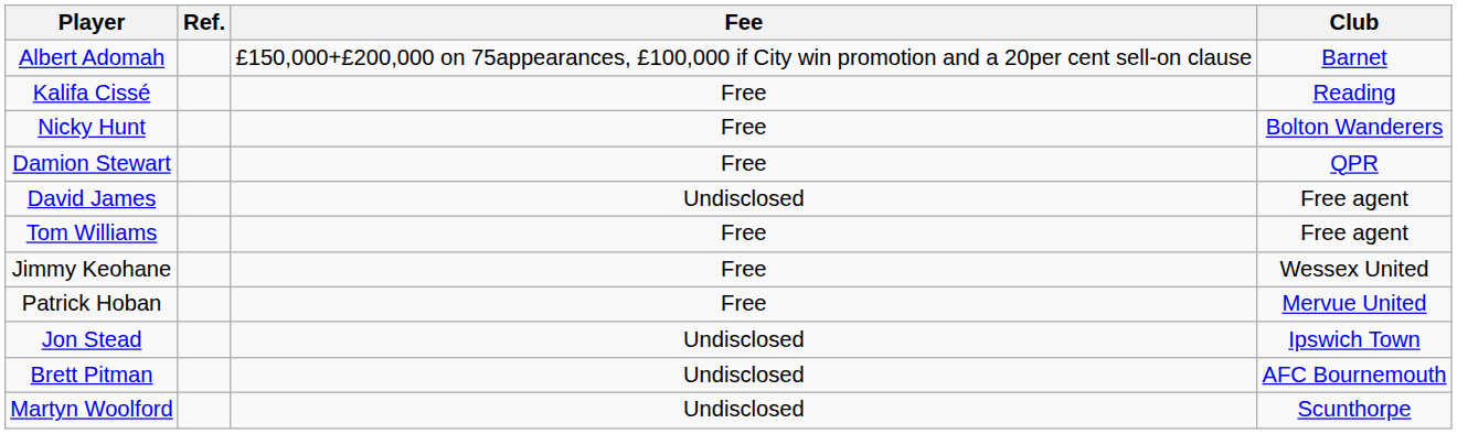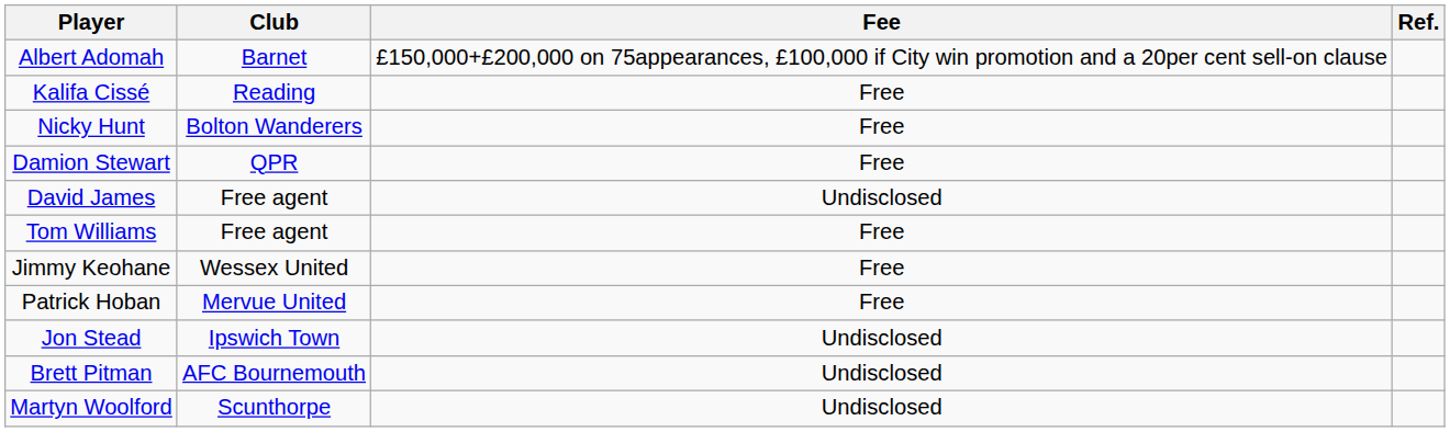columns swapped: Club <-> Ref.
